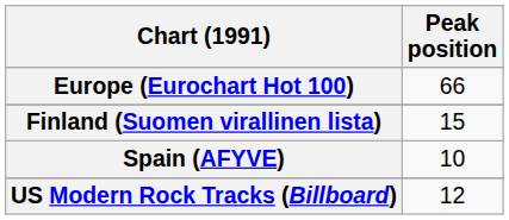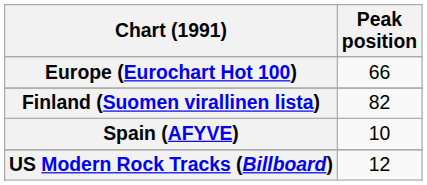Finland (Suomen virallinen lista) | Peak position: 15 -> 82
